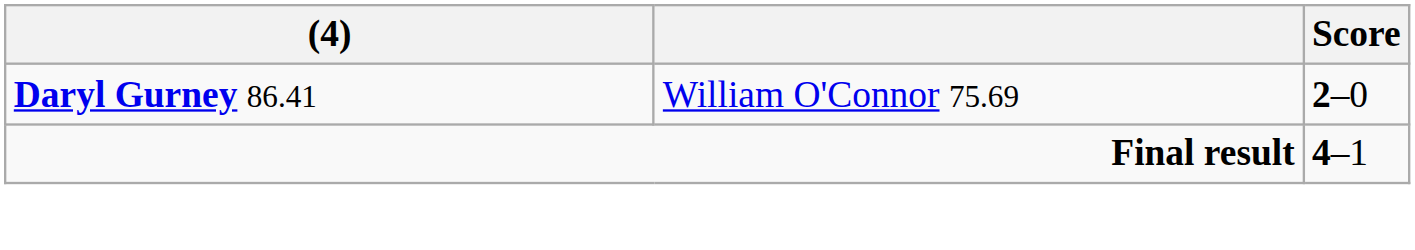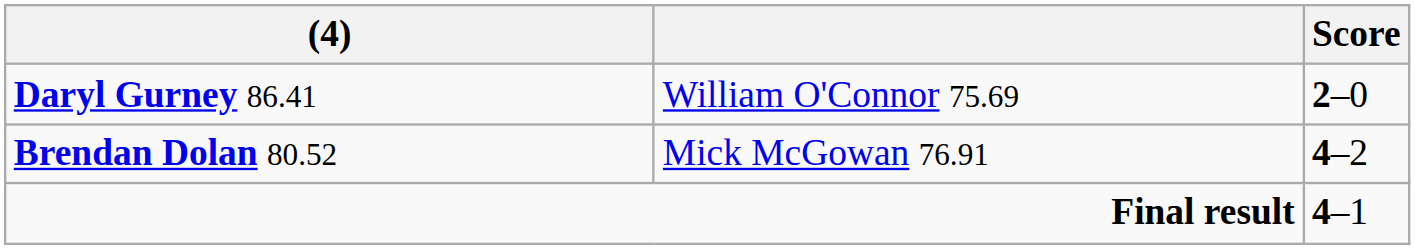+ row: Brendan Dolan 80.52 | Mick McGowan 76.91 | 4–2
